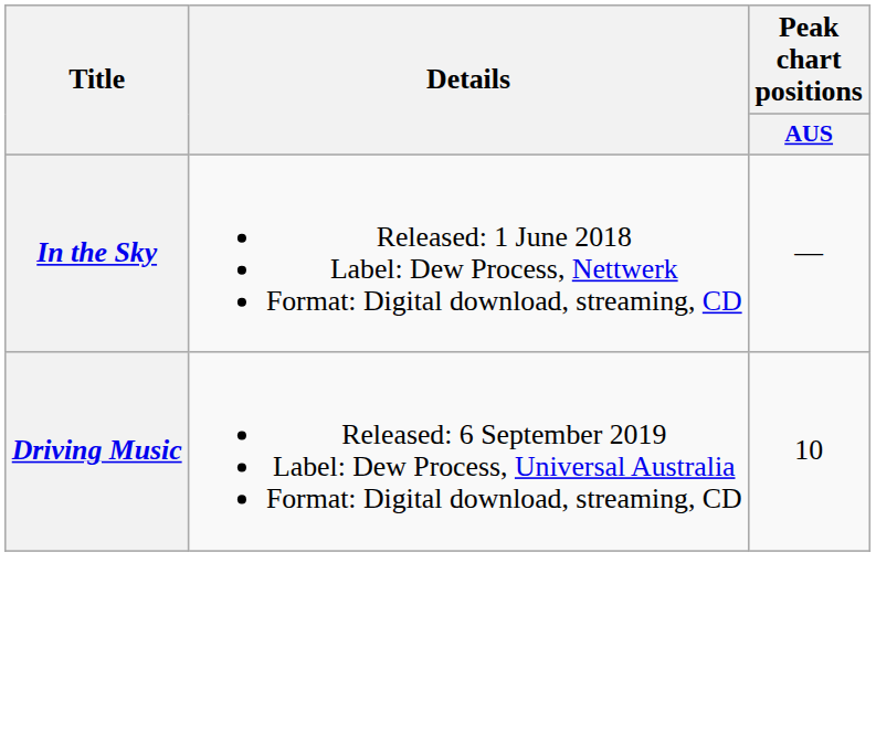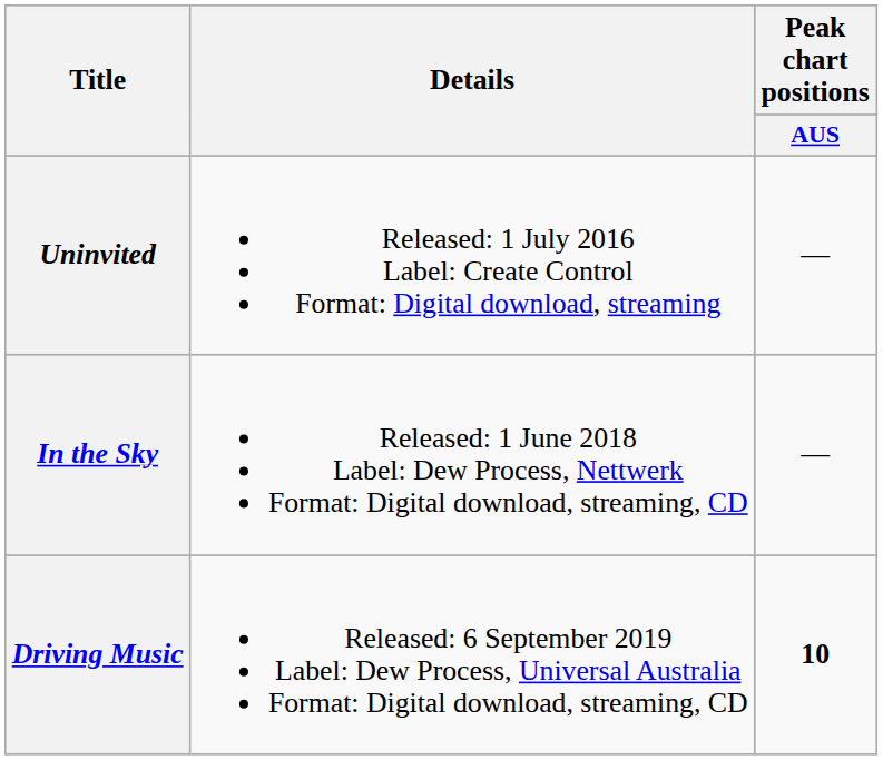+ row: Uninvited | Released: 1 July 2016 Label: Create Control Format: Digital download, streaming | —
Driving Music | Peak chart positions / AUS: normal -> bold
